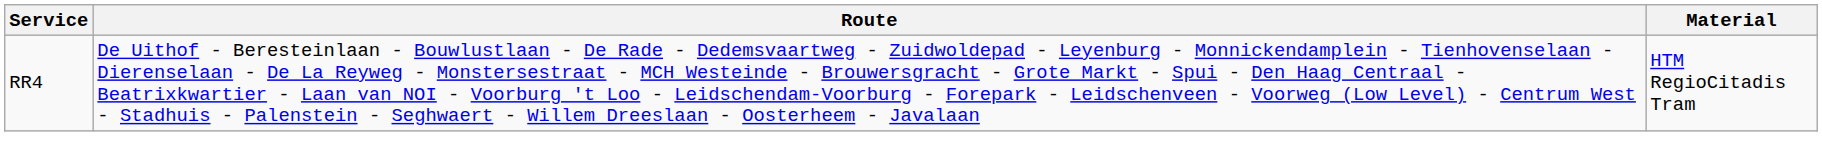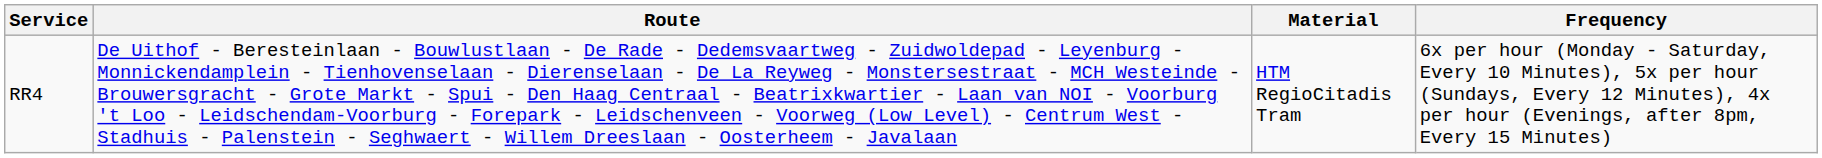+ column: Frequency | 6x per hour (Monday - Saturday, Every 10 Minutes), 5x per hour (Sundays, Every 12 Minutes), 4x per hour (Evenings, after 8pm, Every 15 Minutes)
